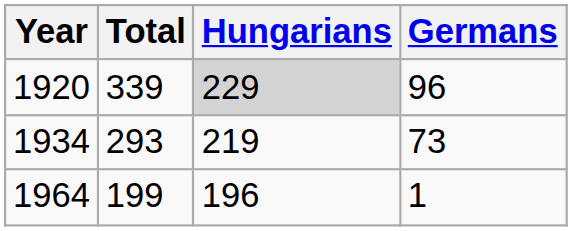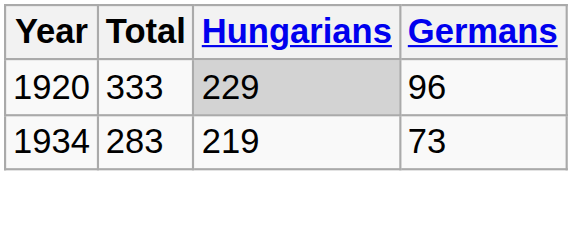1920 | Total: 339 -> 333
1934 | Total: 293 -> 283
- row: 1964 | 199 | 196 | 1
